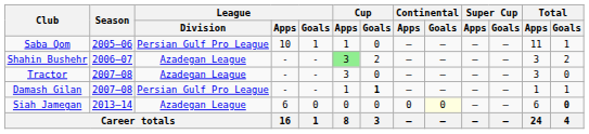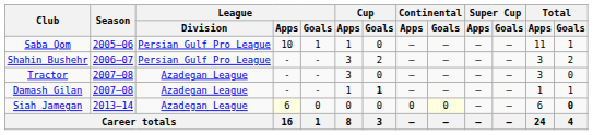Shahin Bushehr | League / Division: Azadegan League -> Persian Gulf Pro League
Shahin Bushehr | Cup / Apps: lightgreen background -> no background
Damash Gilan | League / Division: Persian Gulf Pro League -> Azadegan League
Siah Jamegan | League / Apps: no background -> lightyellow background
